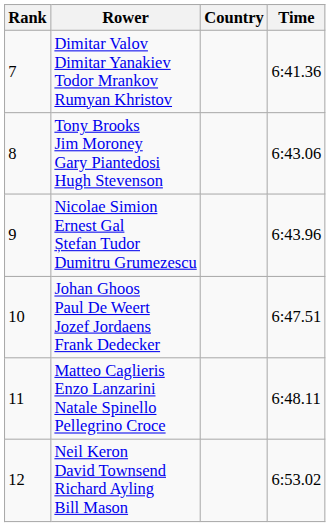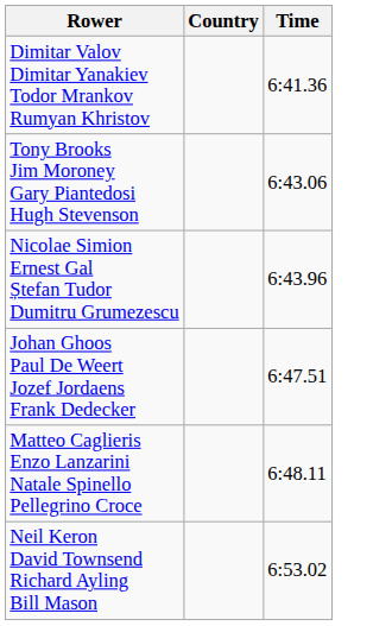- column: Rank | 7 | 8 | 9 | 10 | 11 | 12
